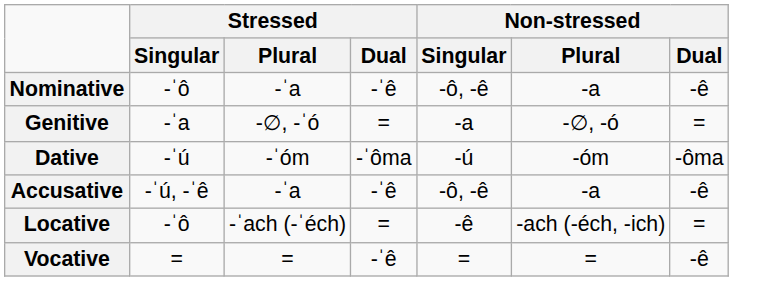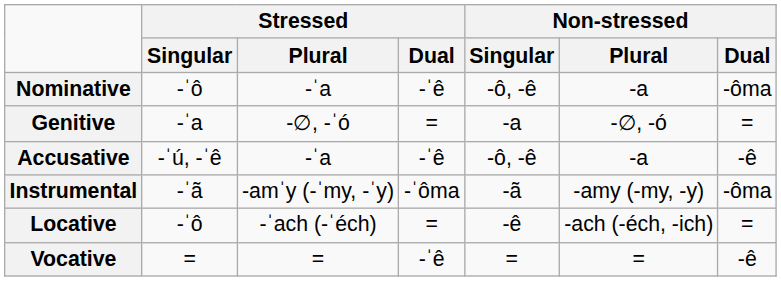Nominative | Non-stressed / Dual: -ê -> -ôma
- row: Dative | -ˈú | -ˈóm | -ˈôma | -ú | -óm | -ôma
+ row: Instrumental | -ˈã | -amˈy (-ˈmy, -ˈy) | -ˈôma | -ã | -amy (-my, -y) | -ôma
